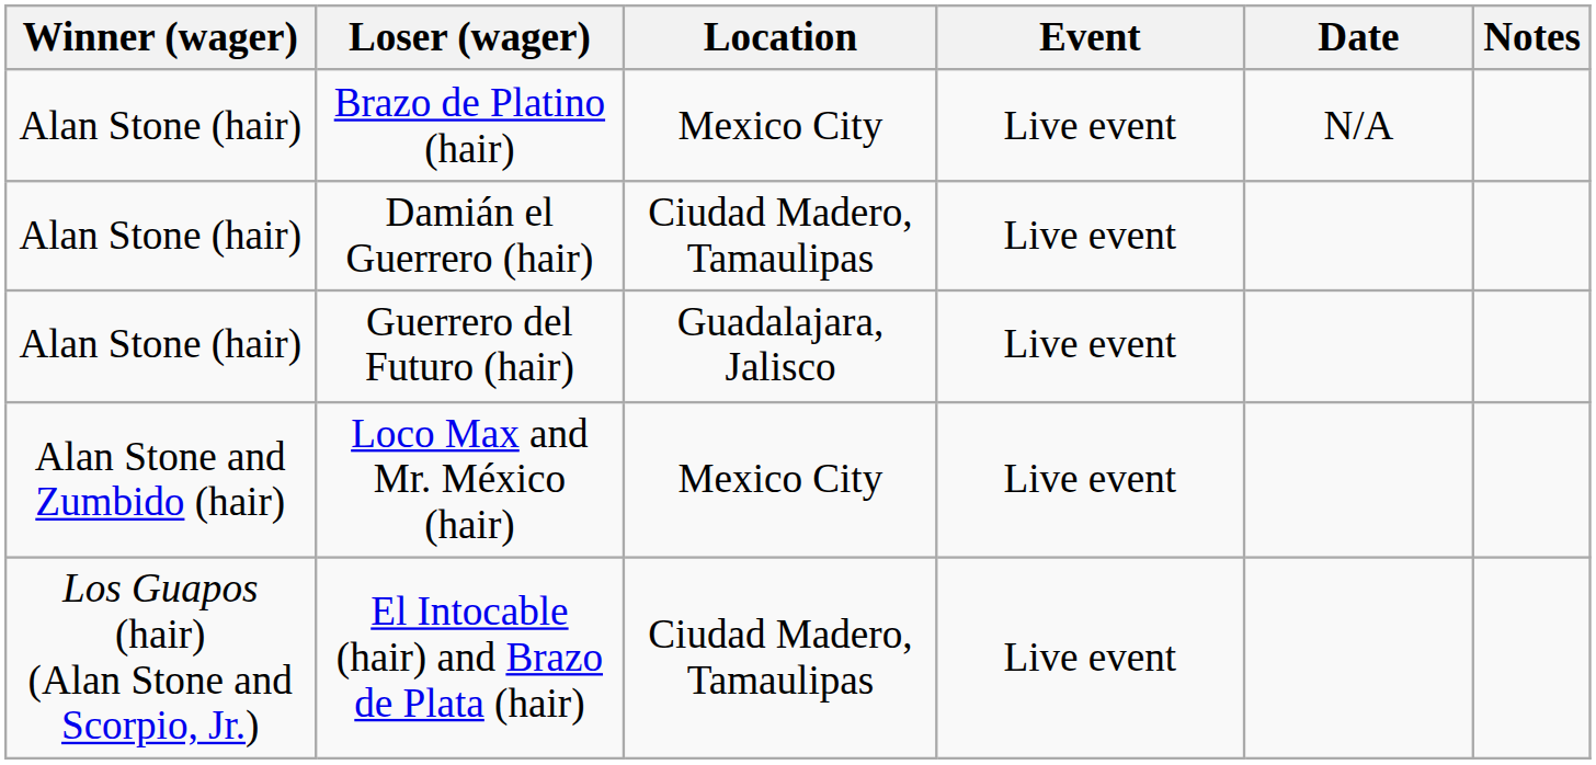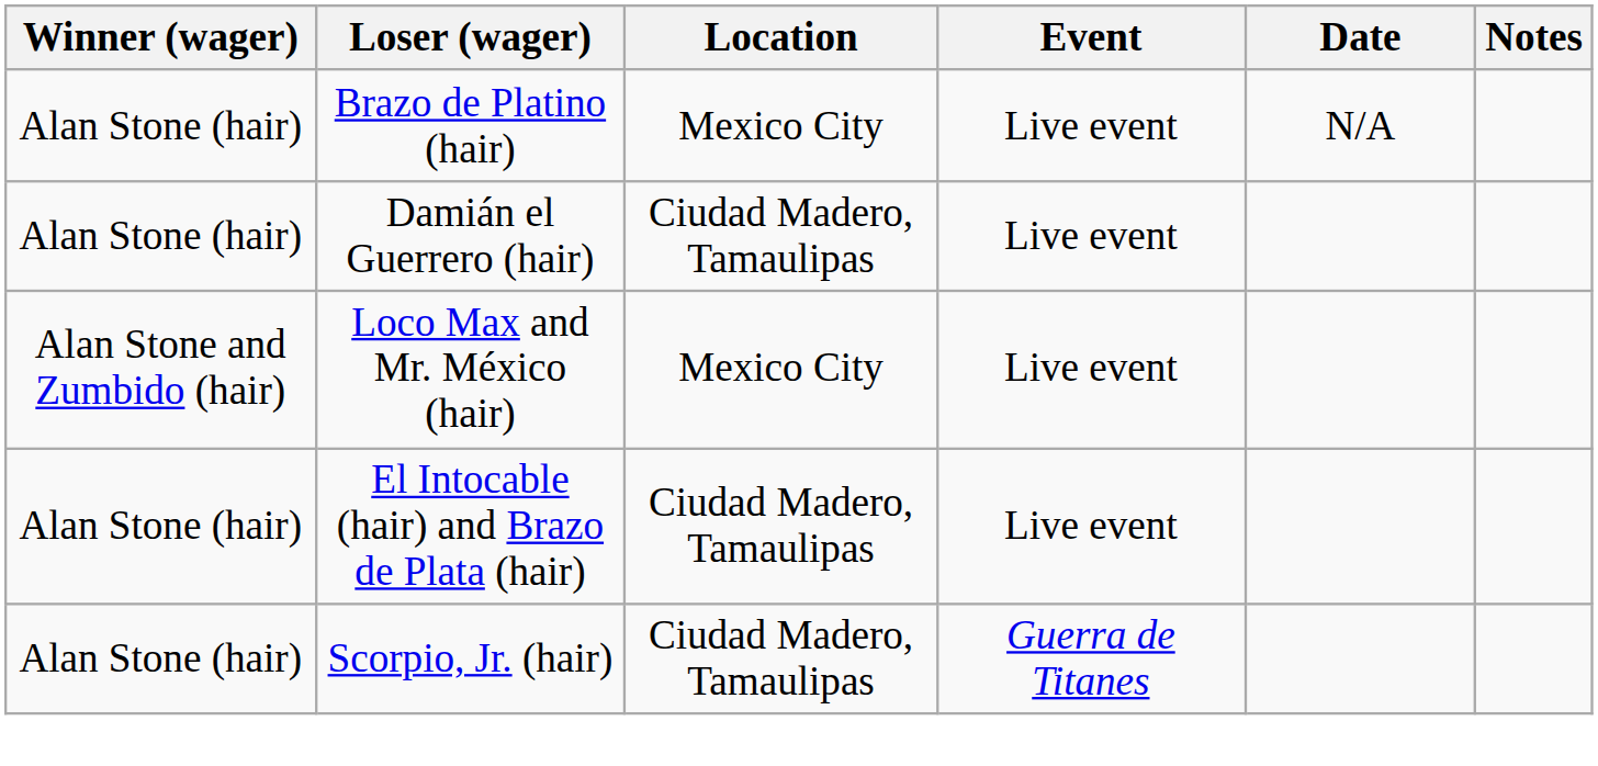- row: Alan Stone (hair) | Guerrero del Futuro (hair) | Guadalajara, Jalisco | Live event
El Intocable (hair) and Brazo de Plata (hair) | Winner (wager): Los Guapos (hair) (Alan Stone and Scorpio, Jr.) -> Alan Stone (hair)
+ row: Alan Stone (hair) | Scorpio, Jr. (hair) | Ciudad Madero, Tamaulipas | Guerra de Titanes
